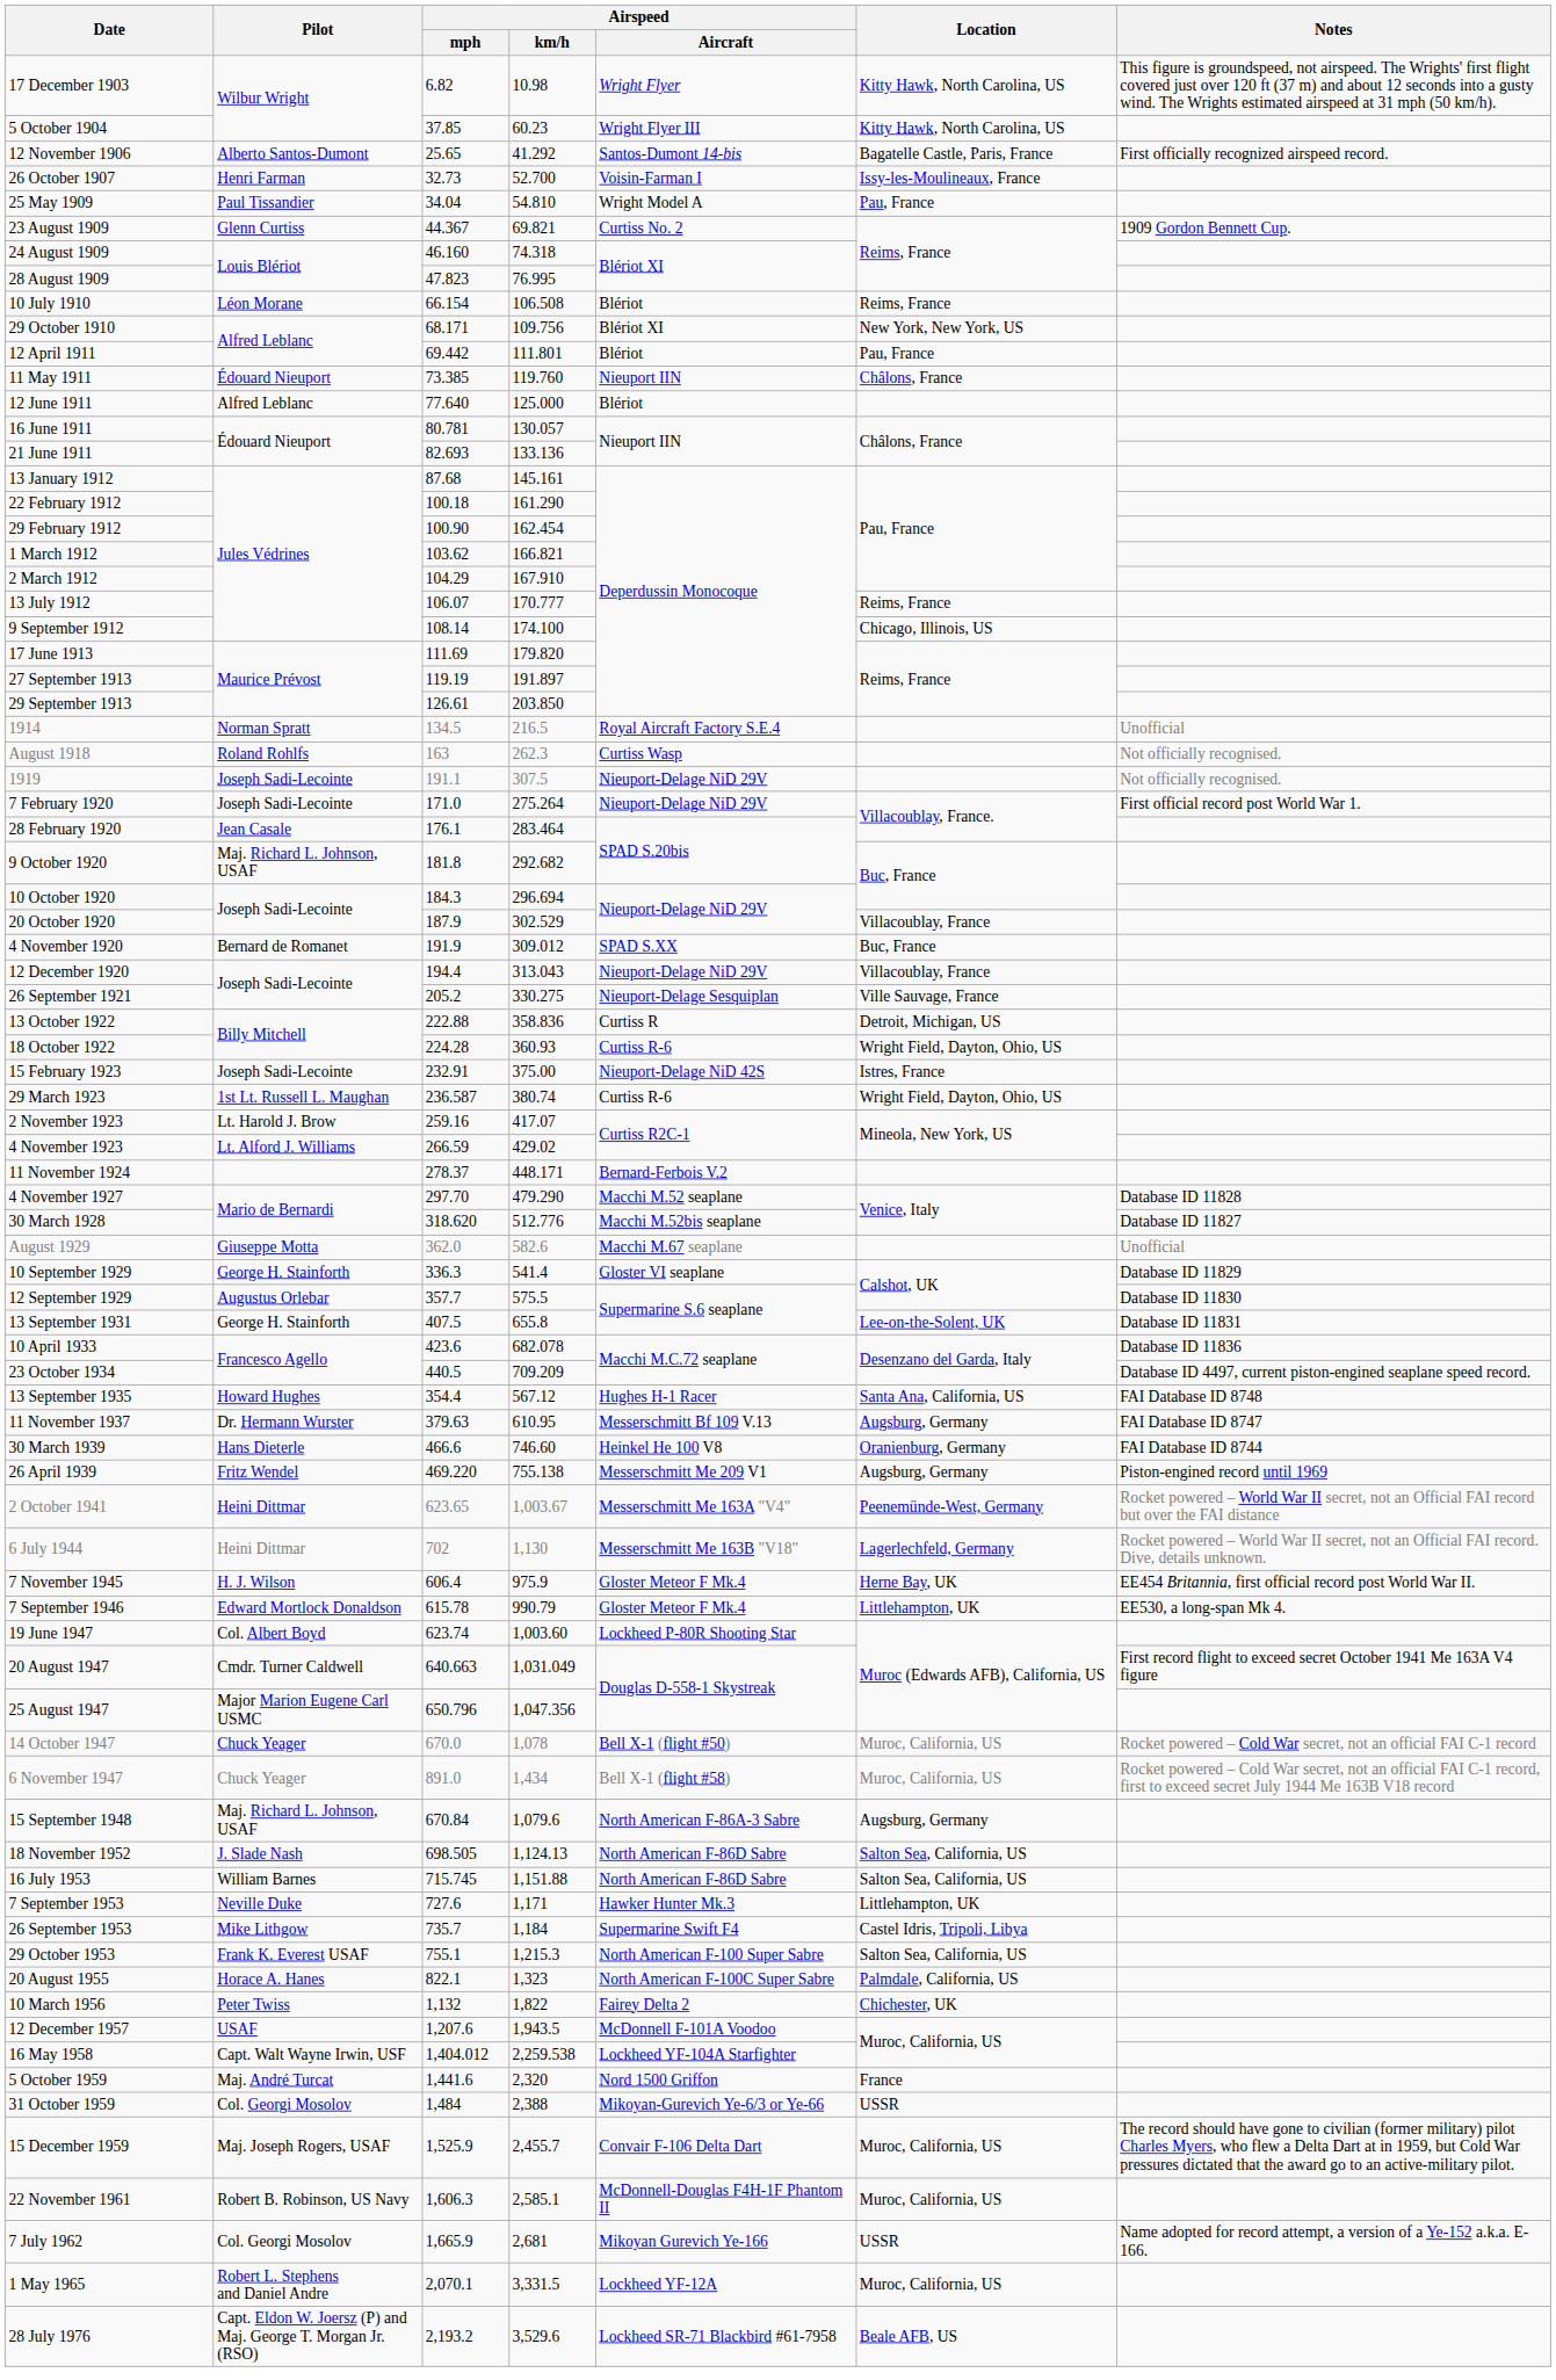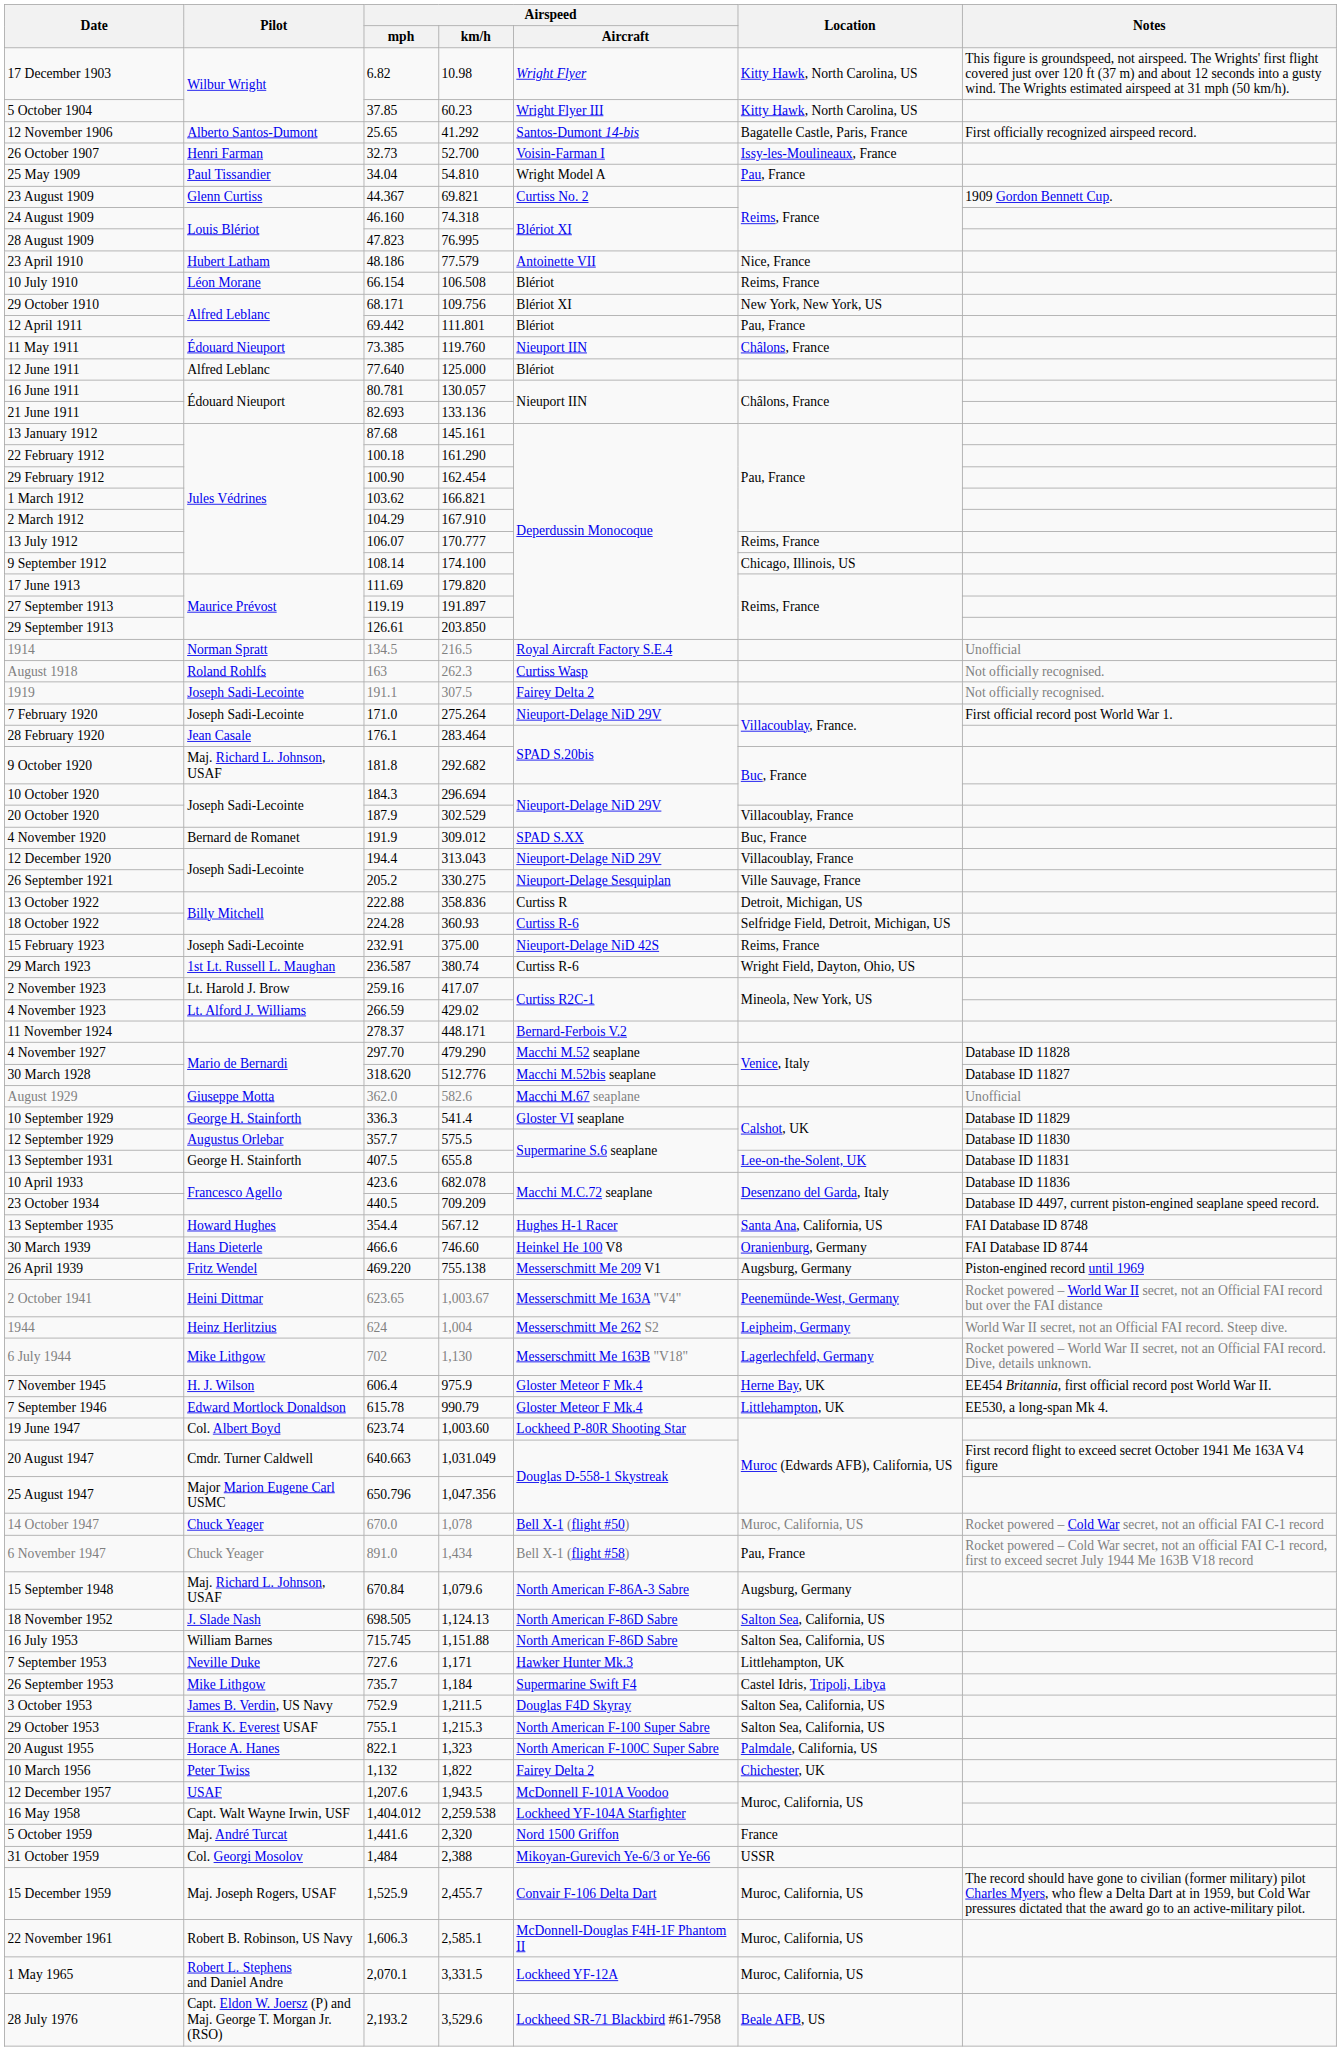+ row: 23 April 1910 | Hubert Latham | 48.186 | 77.579 | Antoinette VII | Nice, France
1919 | Airspeed / Aircraft: Nieuport-Delage NiD 29V -> Fairey Delta 2
18 October 1922 | Location: Wright Field, Dayton, Ohio, US -> Selfridge Field, Detroit, Michigan, US
15 February 1923 | Location: Istres, France -> Reims, France
- row: 11 November 1937 | Dr. Hermann Wurster | 379.63 | 610.95 | Messerschmitt Bf 109 V.13 | Augsburg, Germany | FAI Database ID 8747
+ row: 1944 | Heinz Herlitzius | 624 | 1,004 | Messerschmitt Me 262 S2 | Leipheim, Germany | World War II secret, not an Official FAI record. Steep dive.
6 July 1944 | Pilot: Heini Dittmar -> Mike Lithgow
6 November 1947 | Location: Muroc, California, US -> Pau, France
+ row: 3 October 1953 | James B. Verdin, US Navy | 752.9 | 1,211.5 | Douglas F4D Skyray | Salton Sea, California, US
- row: 7 July 1962 | Col. Georgi Mosolov | 1,665.9 | 2,681 | Mikoyan Gurevich Ye-166 | USSR | Name adopted for record attempt, a version of a Ye-152 a.k.a. E-166.
